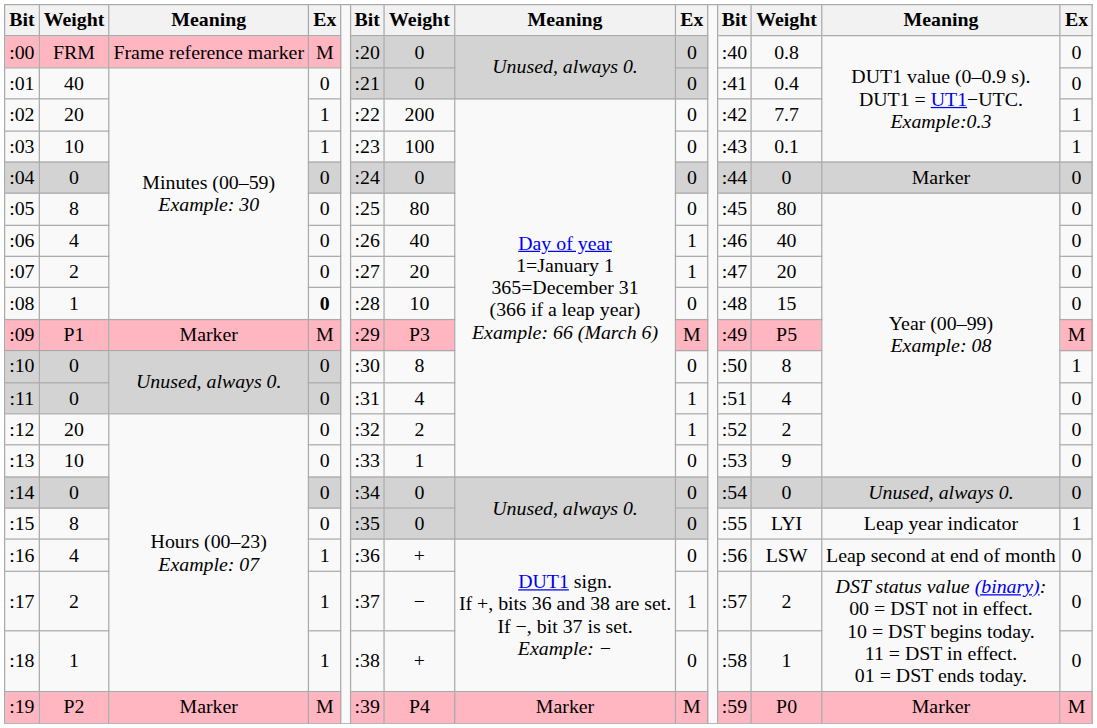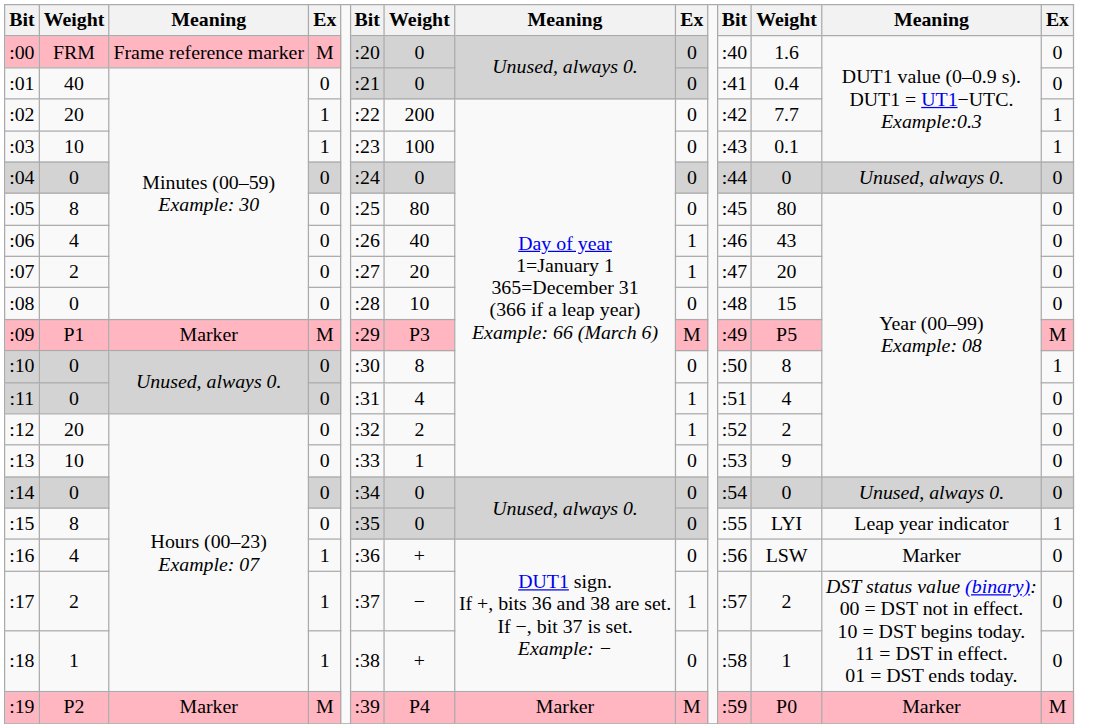:00 | column 12: 0.8 -> 1.6
:04 | column 13: Marker -> Unused, always 0.
:06 | column 12: 40 -> 43
:08 | column 2: 1 -> 0
:08 | column 4: bold -> normal
:16 | column 13: Leap second at end of month -> Marker
